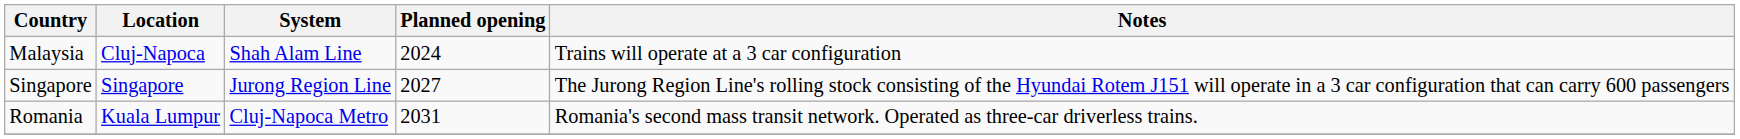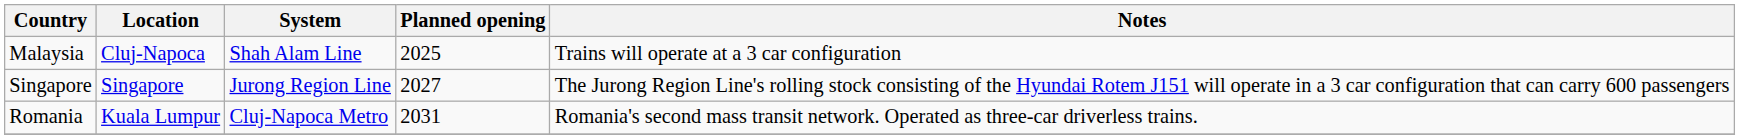Malaysia | Planned opening: 2024 -> 2025
